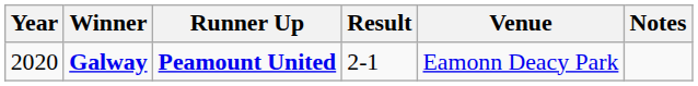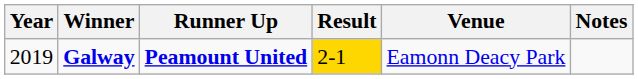Galway | Year: 2020 -> 2019
Galway | Result: no background -> gold background
